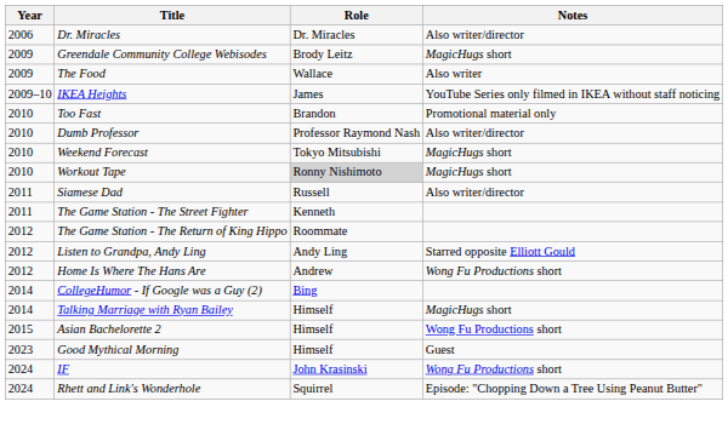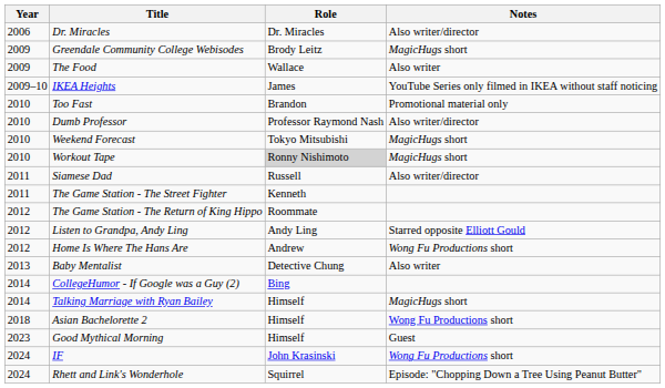+ row: 2013 | Baby Mentalist | Detective Chung | Also writer
Asian Bachelorette 2 | Year: 2015 -> 2018
